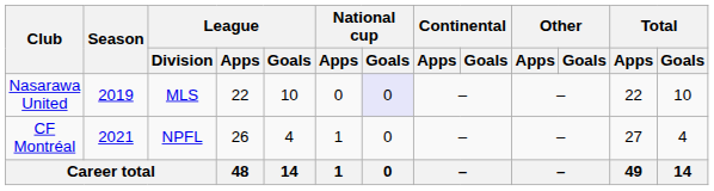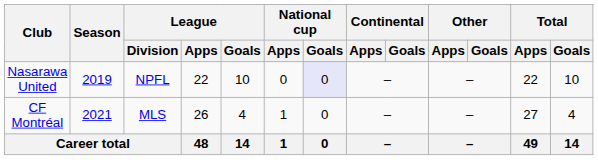Nasarawa United | League / Division: MLS -> NPFL
CF Montréal | League / Division: NPFL -> MLS
